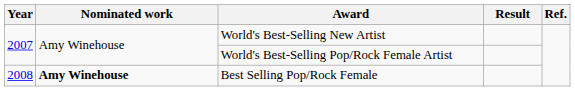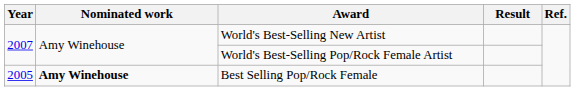Best Selling Pop/Rock Female | Year: 2008 -> 2005
